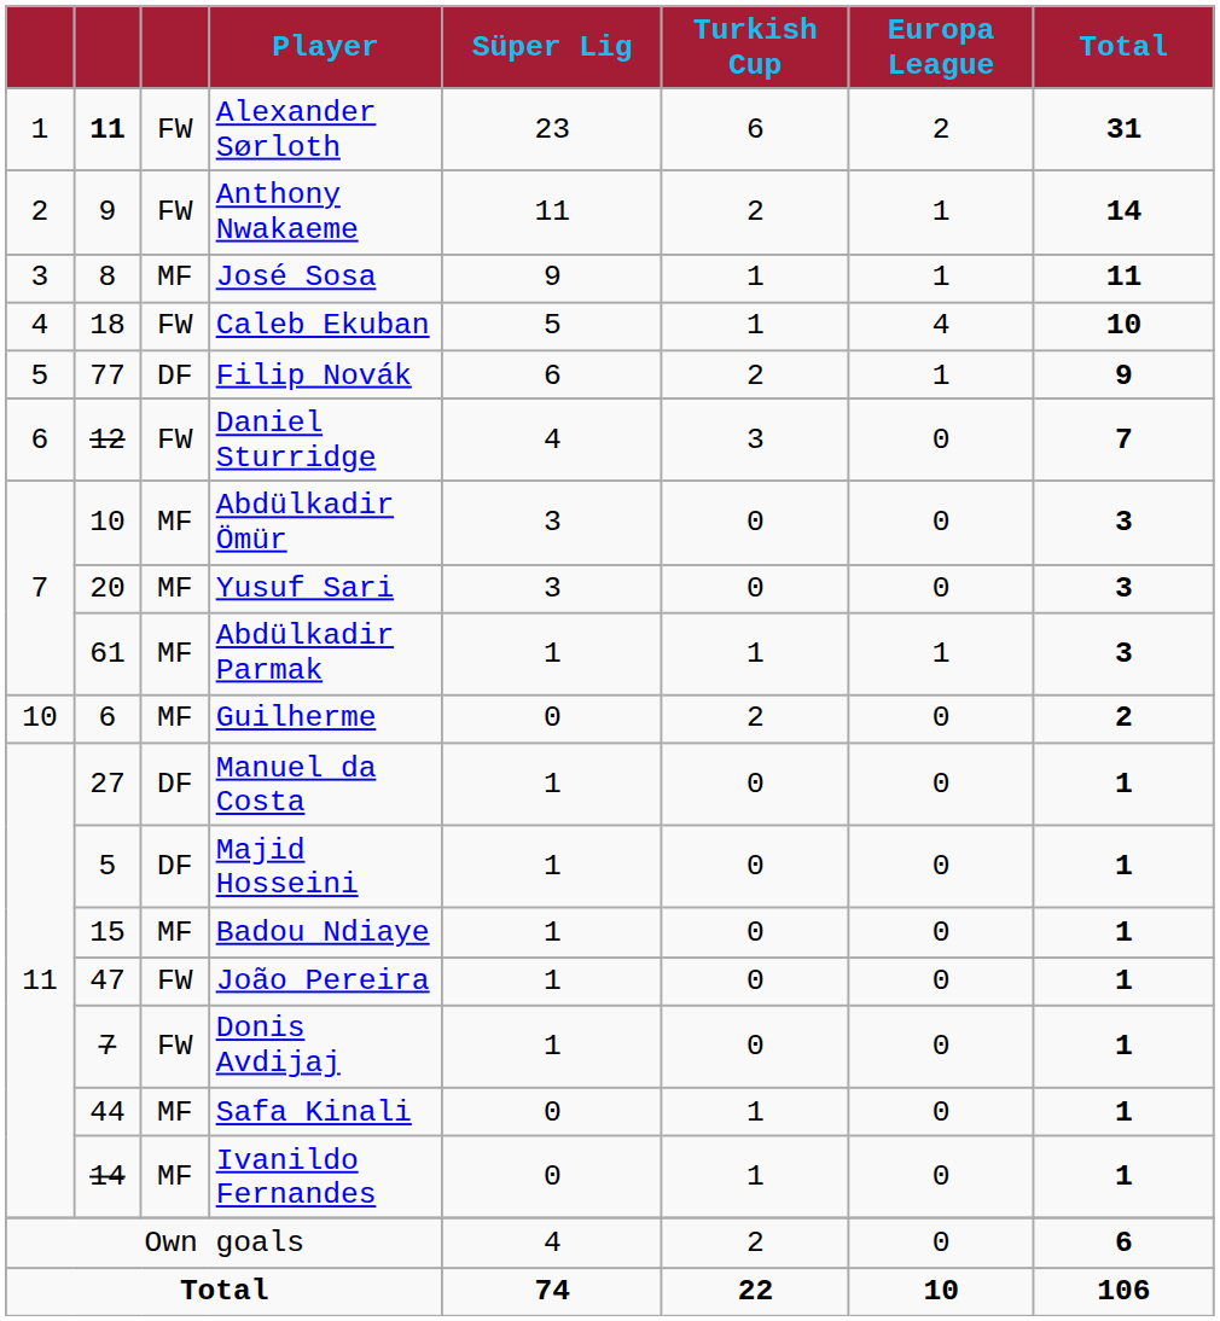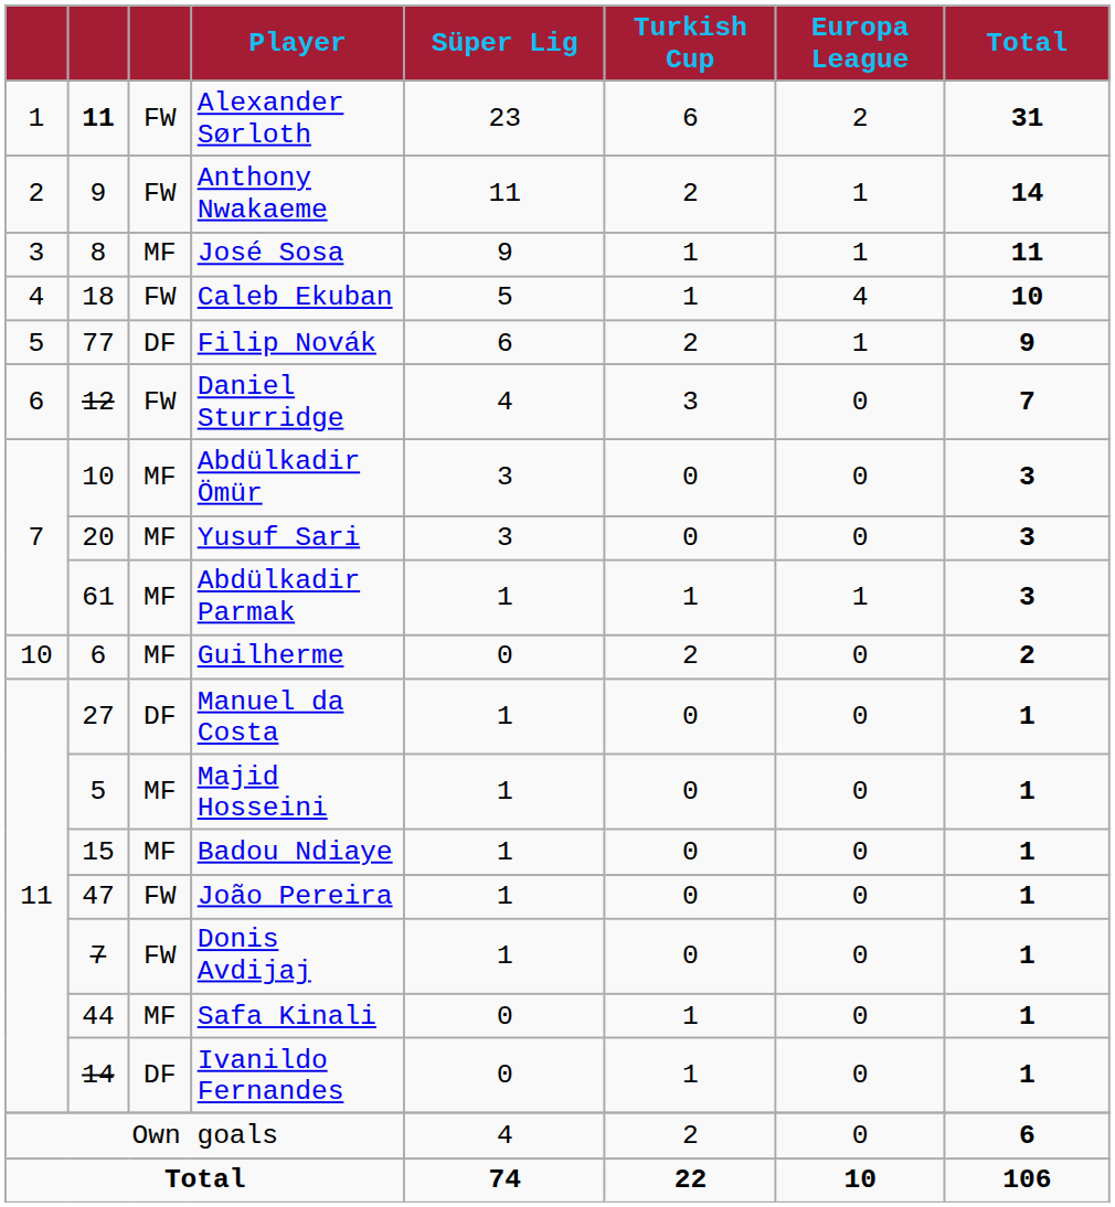Majid Hosseini | column 3: DF -> MF
Ivanildo Fernandes | column 3: MF -> DF
